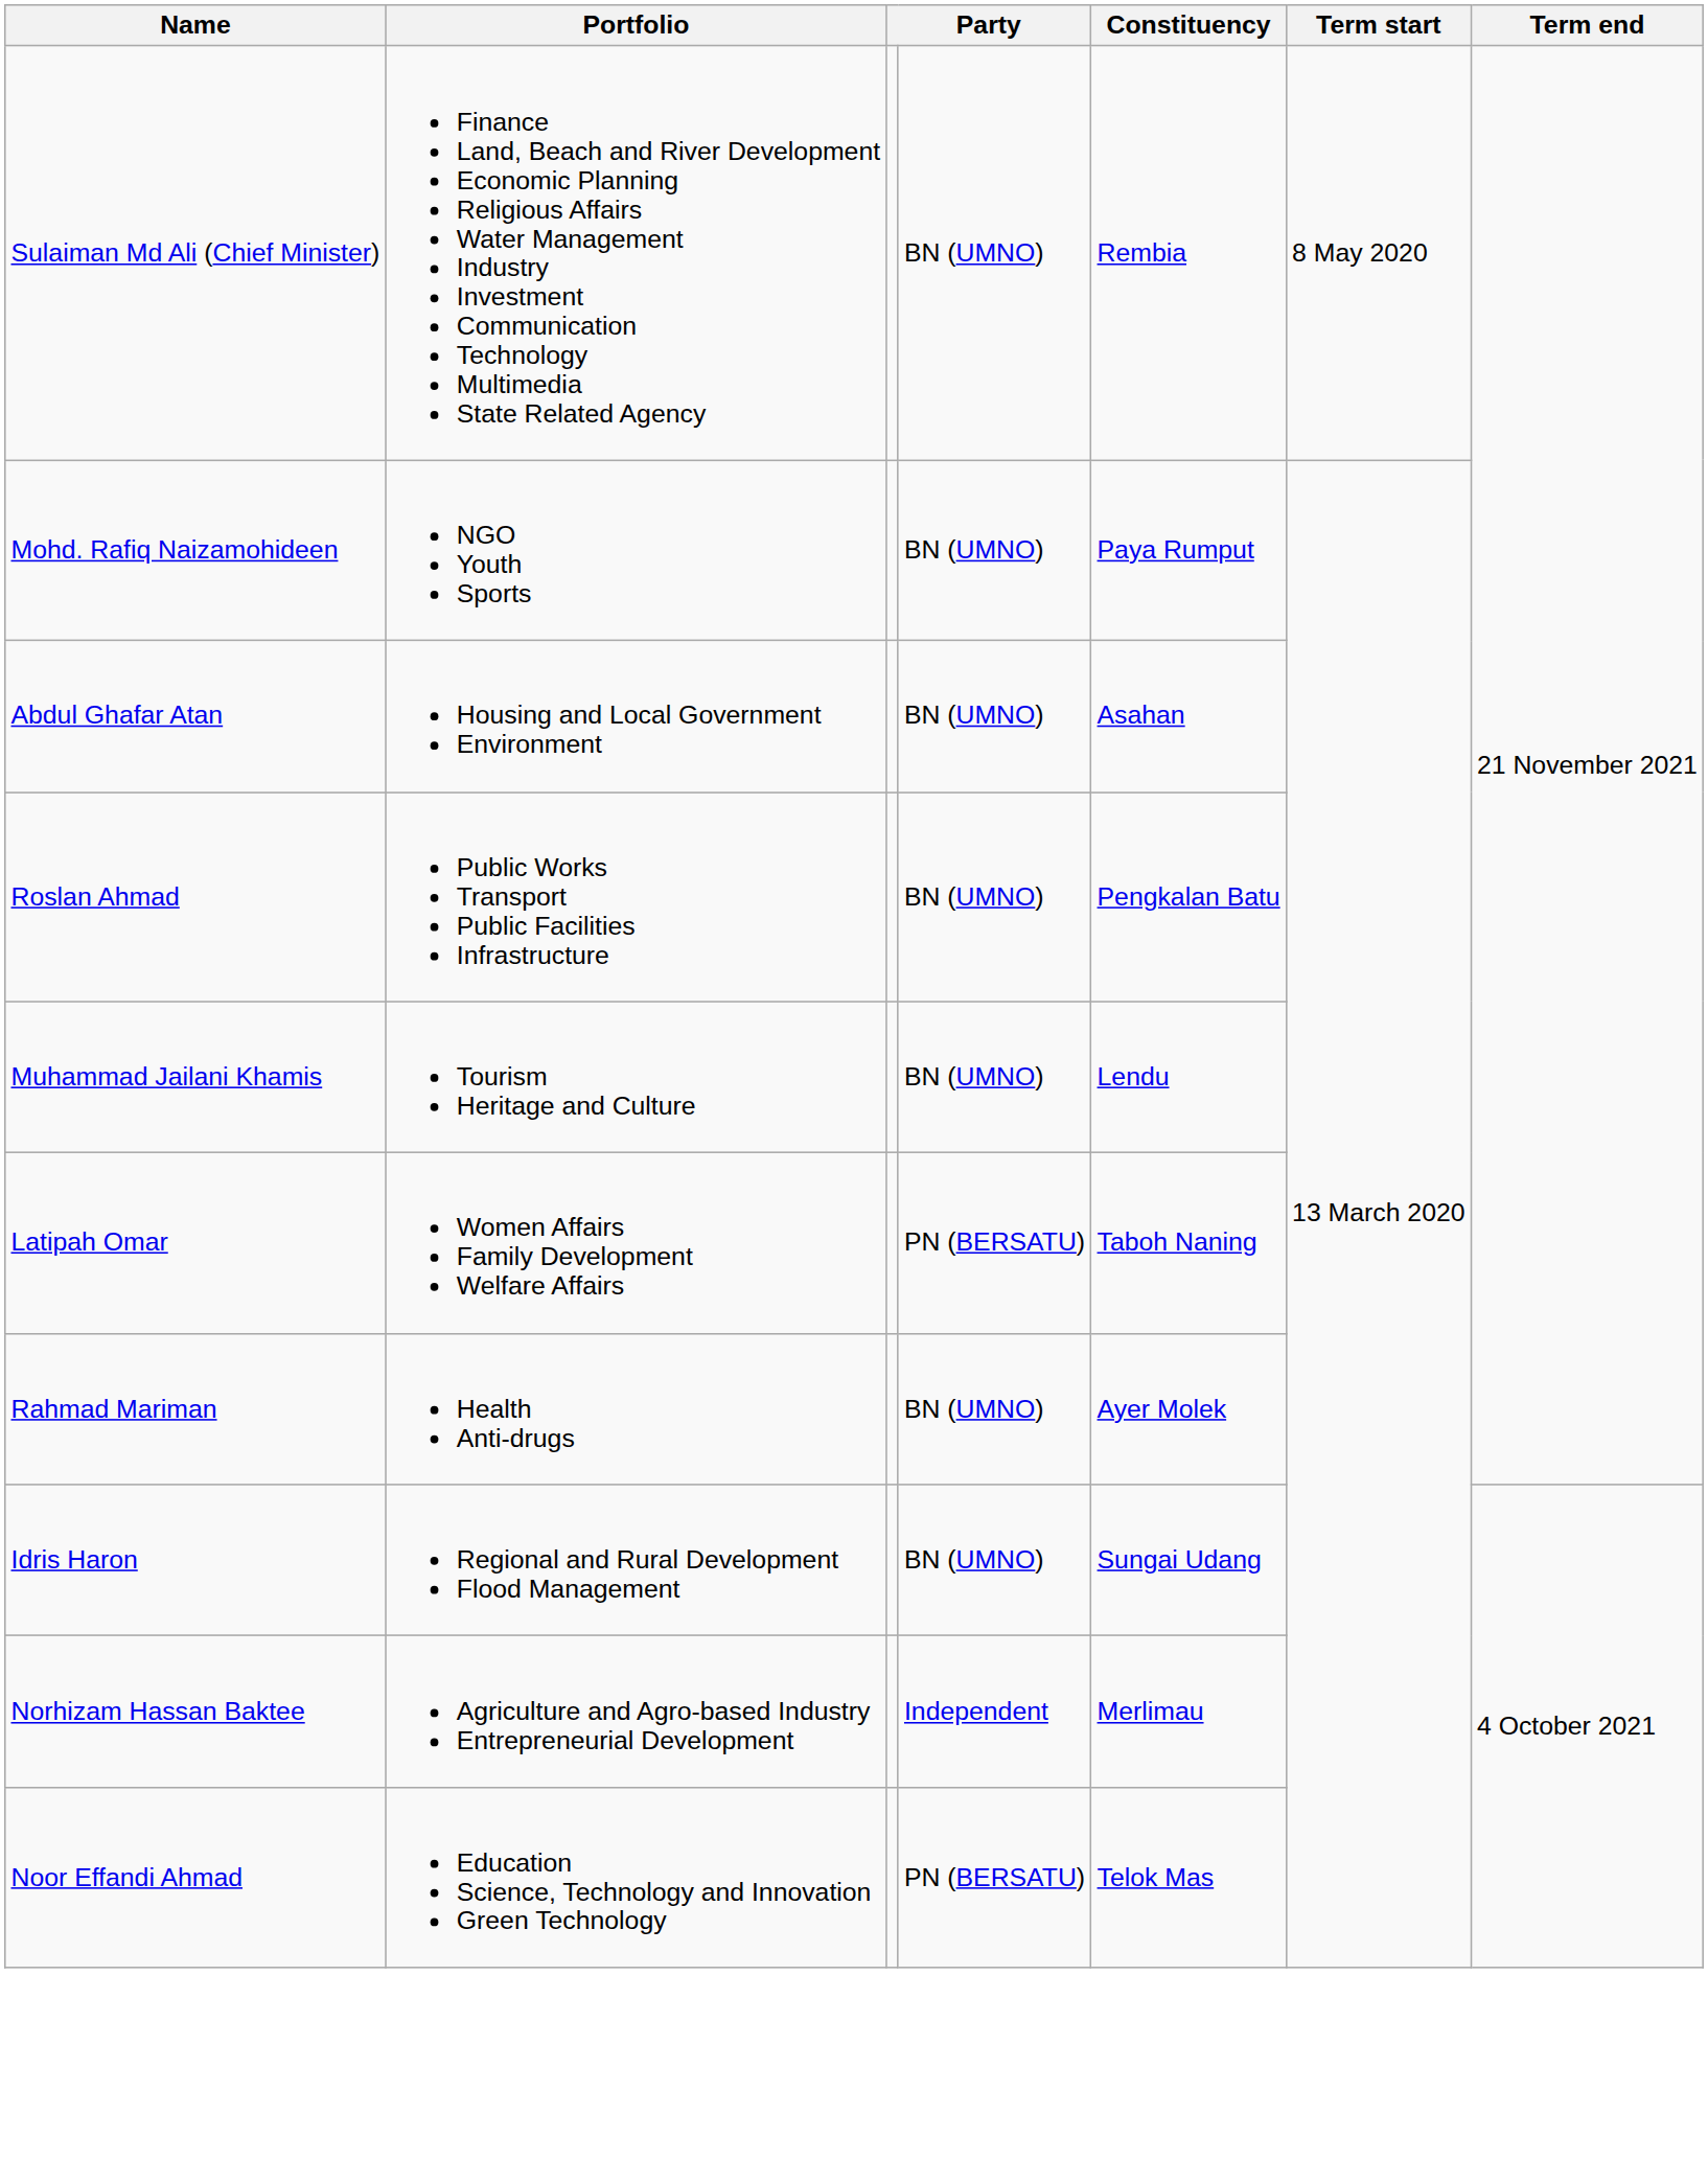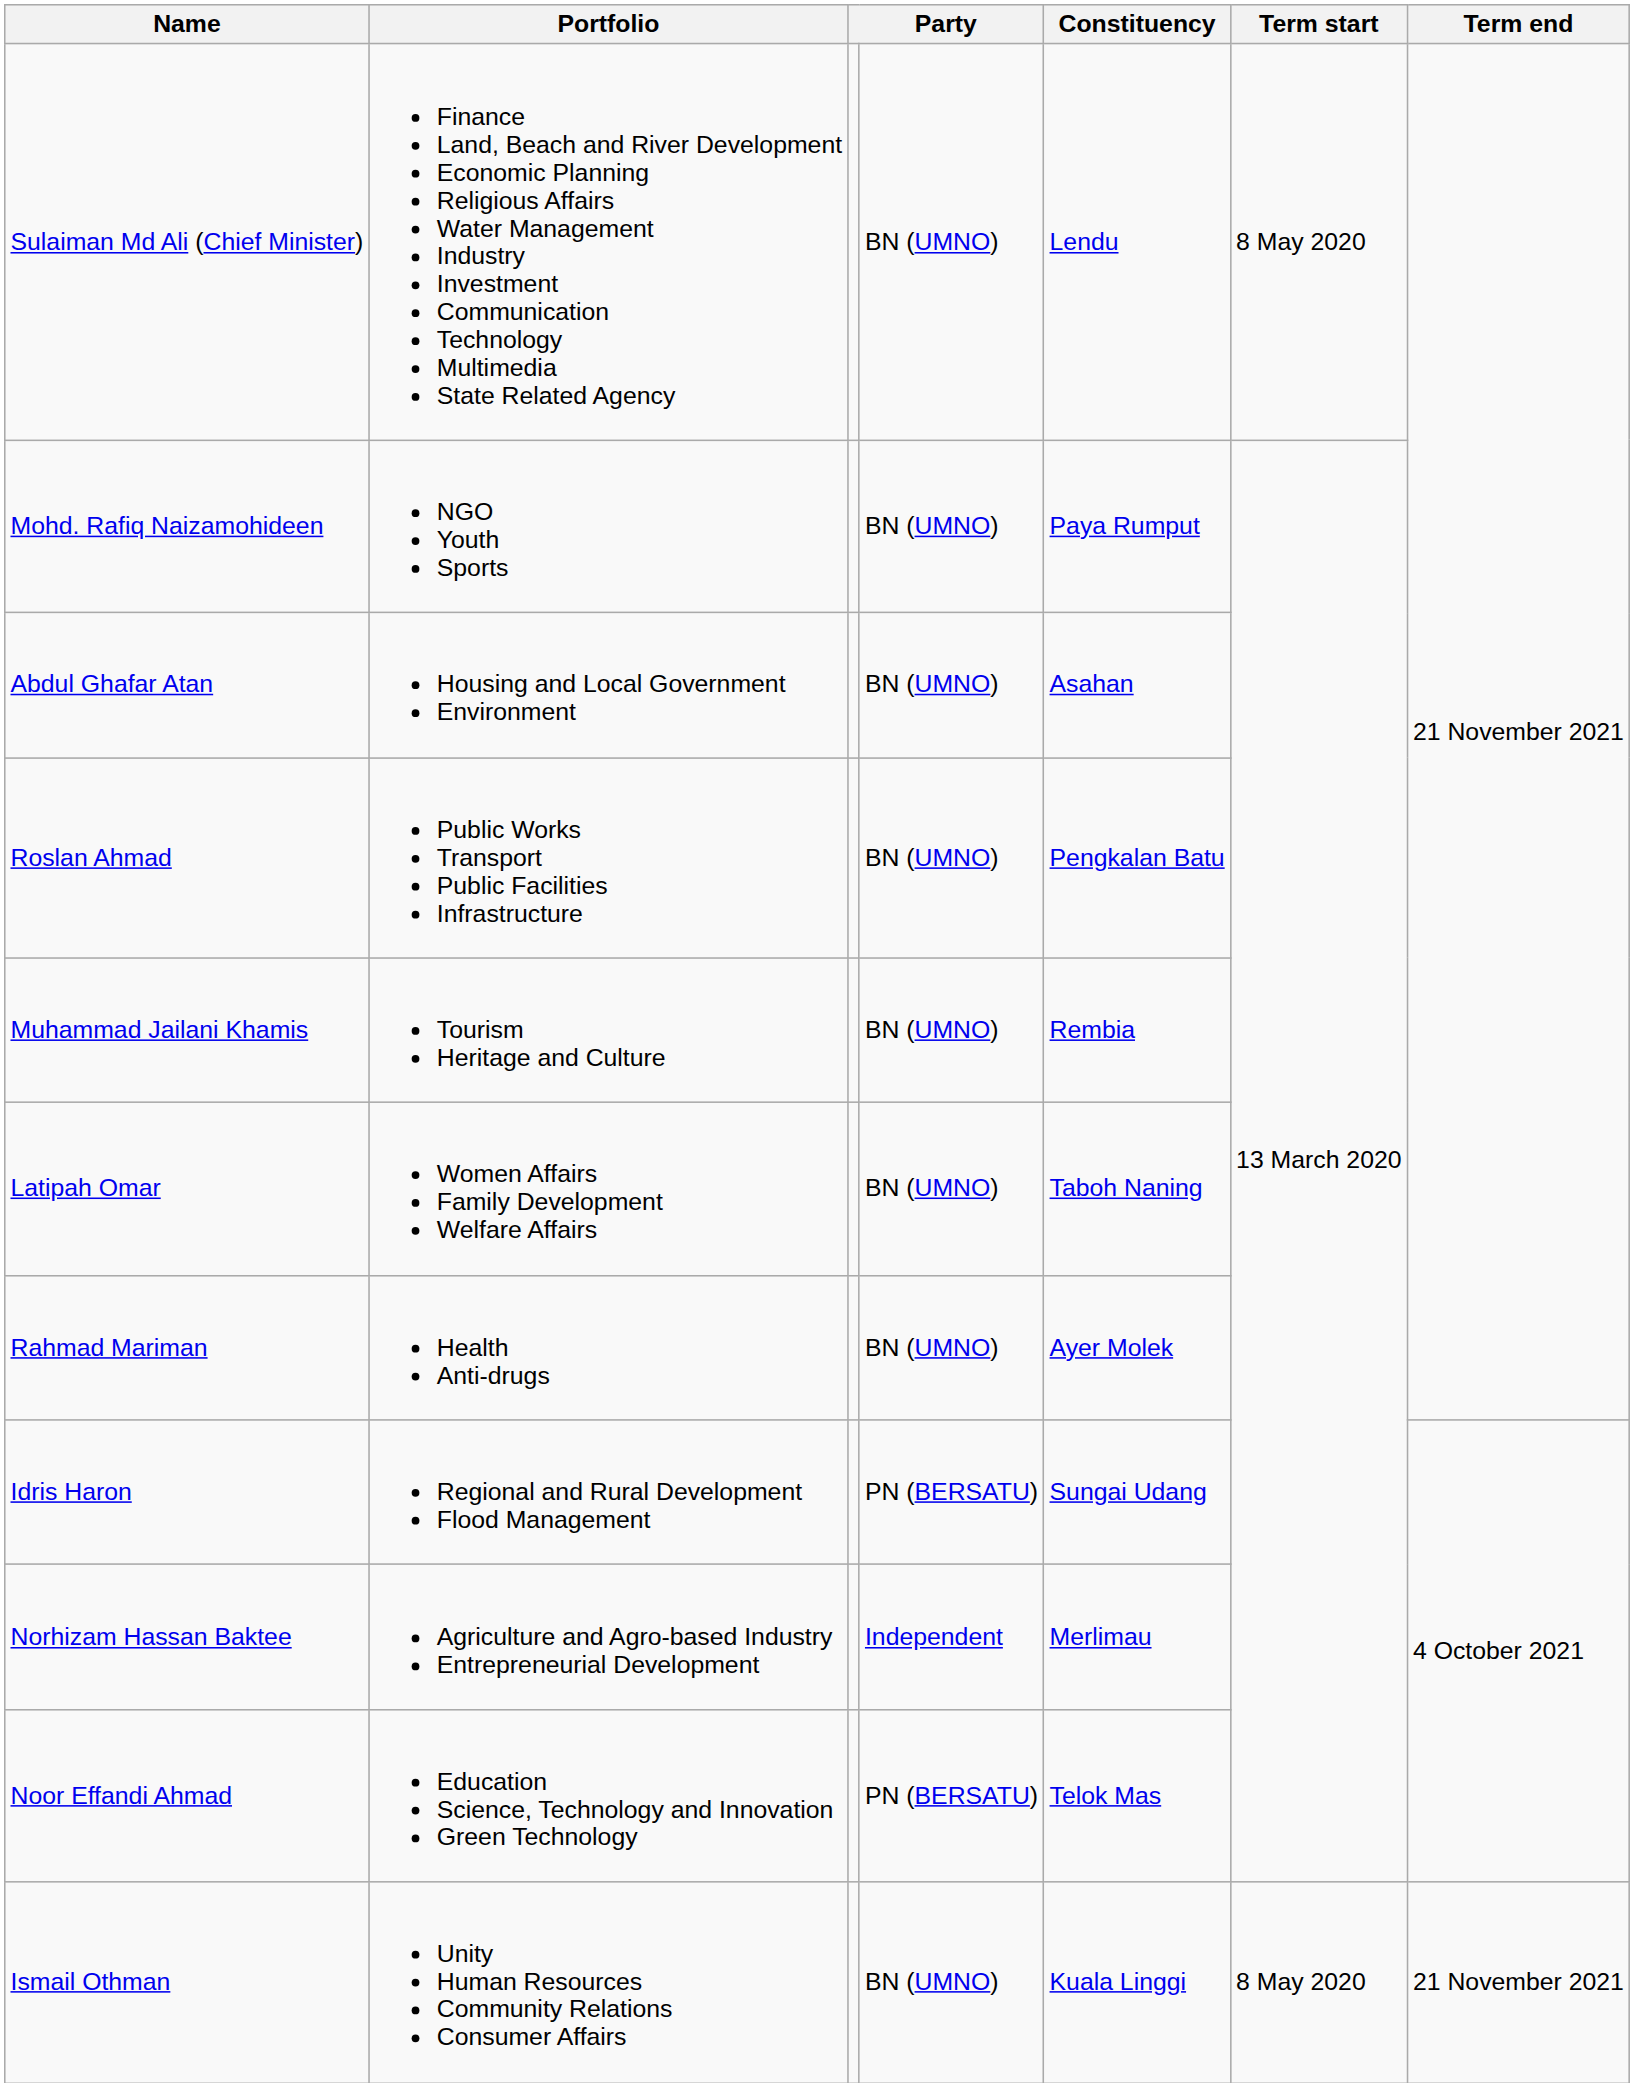Sulaiman Md Ali (Chief Minister) | Constituency: Rembia -> Lendu
Muhammad Jailani Khamis | Constituency: Lendu -> Rembia
Latipah Omar | column 4: PN (BERSATU) -> BN (UMNO)
Idris Haron | column 4: BN (UMNO) -> PN (BERSATU)
+ row: Ismail Othman | Unity Human Resources Community Relations Consumer Affairs | BN (UMNO) | Kuala Linggi | 8 May 2020 | 21 November 2021
